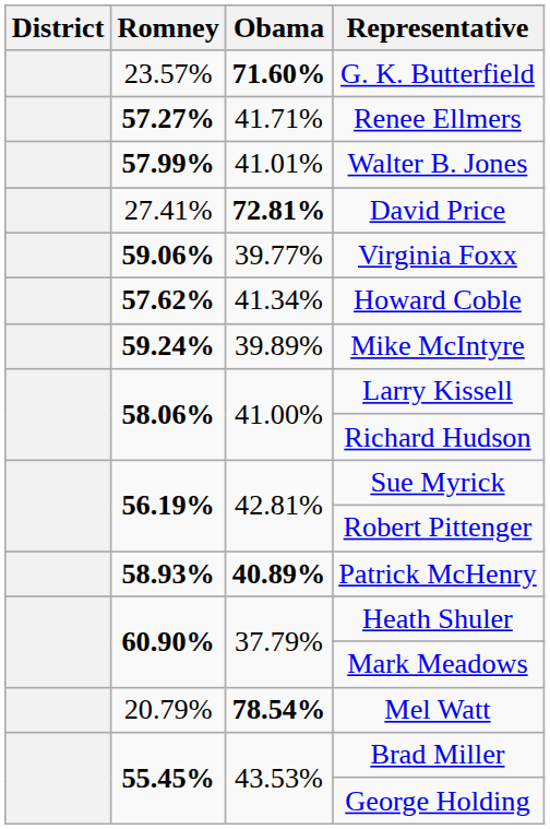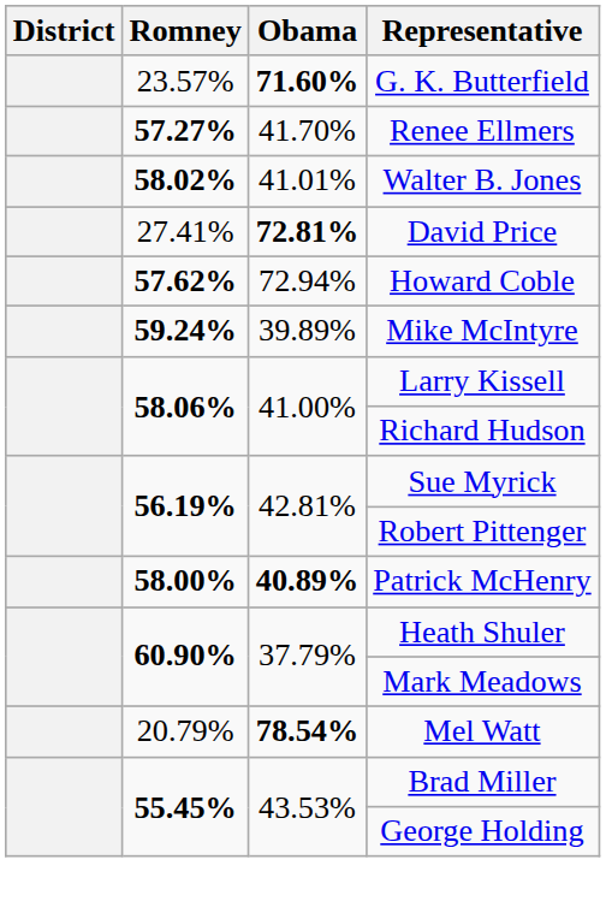Renee Ellmers | Obama: 41.71% -> 41.70%
Walter B. Jones | Romney: 57.99% -> 58.02%
- row: 59.06% | 39.77% | Virginia Foxx
Howard Coble | Obama: 41.34% -> 72.94%
Patrick McHenry | Romney: 58.93% -> 58.00%
